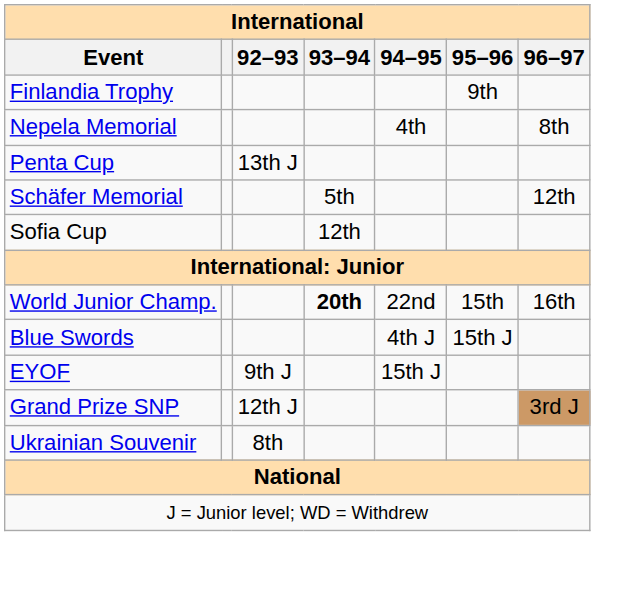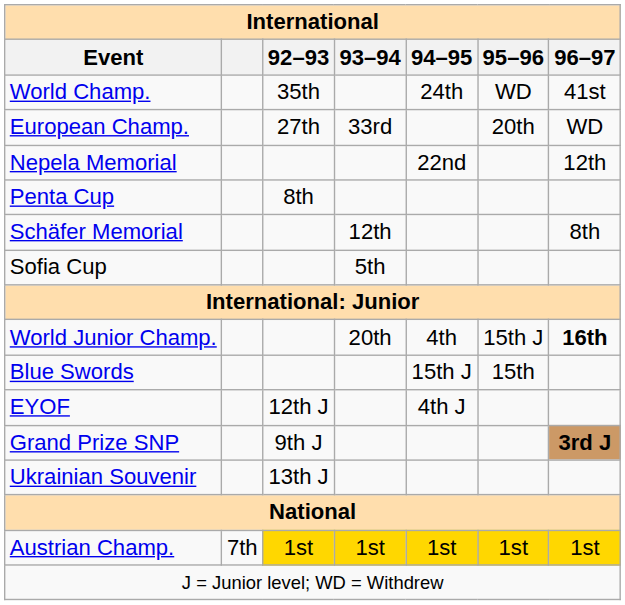+ row: World Champ. | 35th | 24th | WD | 41st
+ row: European Champ. | 27th | 33rd | 20th | WD
- row: Finlandia Trophy | 9th
Nepela Memorial | 94–95: 4th -> 22nd
Nepela Memorial | 96–97: 8th -> 12th
Penta Cup | 92–93: 13th J -> 8th
Schäfer Memorial | 93–94: 5th -> 12th
Schäfer Memorial | 96–97: 12th -> 8th
Sofia Cup | 93–94: 12th -> 5th
World Junior Champ. | 93–94: bold -> normal
World Junior Champ. | 94–95: 22nd -> 4th
World Junior Champ. | 95–96: 15th -> 15th J
World Junior Champ. | 96–97: normal -> bold
Blue Swords | 94–95: 4th J -> 15th J
Blue Swords | 95–96: 15th J -> 15th
EYOF | 92–93: 9th J -> 12th J
EYOF | 94–95: 15th J -> 4th J
Grand Prize SNP | 92–93: 12th J -> 9th J
Grand Prize SNP | 96–97: normal -> bold
Ukrainian Souvenir | 92–93: 8th -> 13th J
+ row: Austrian Champ. | 7th | 1st | 1st | 1st | 1st | 1st
